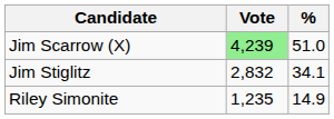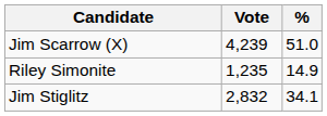Jim Scarrow (X) | Vote: lightgreen background -> no background
rows swapped: Jim Stiglitz <-> Riley Simonite
